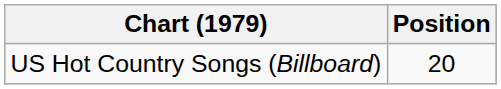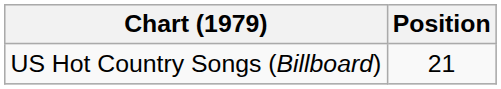US Hot Country Songs (Billboard) | Position: 20 -> 21
